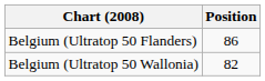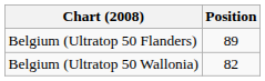Belgium (Ultratop 50 Flanders) | Position: 86 -> 89
